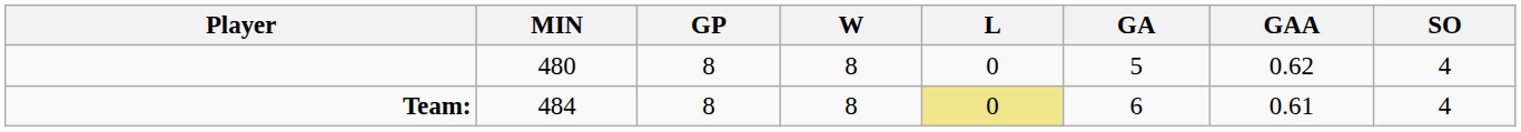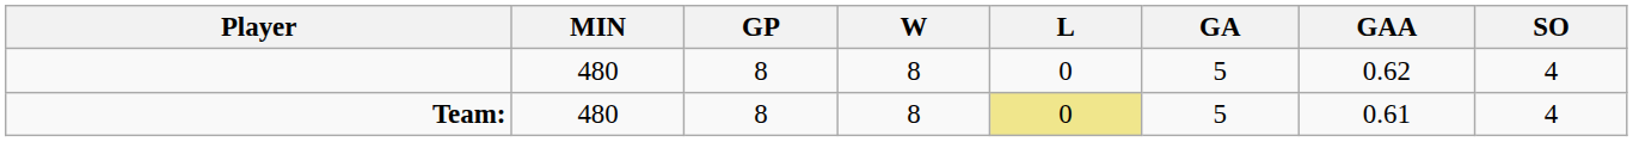Team: | MIN: 484 -> 480
Team: | GA: 6 -> 5
